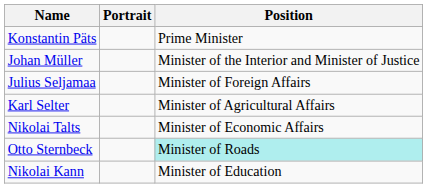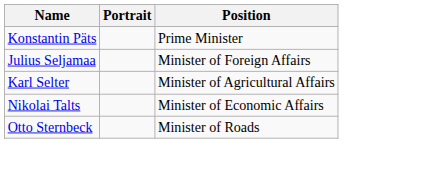- row: Johan Müller | Minister of the Interior and Minister of Justice
Otto Sternbeck | Position: paleturquoise background -> no background
- row: Nikolai Kann | Minister of Education
